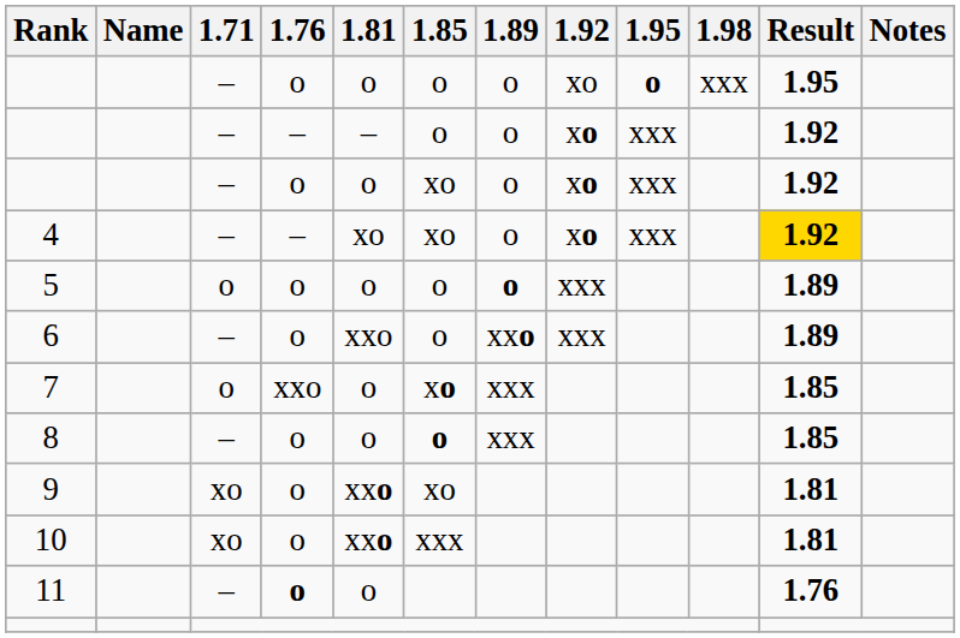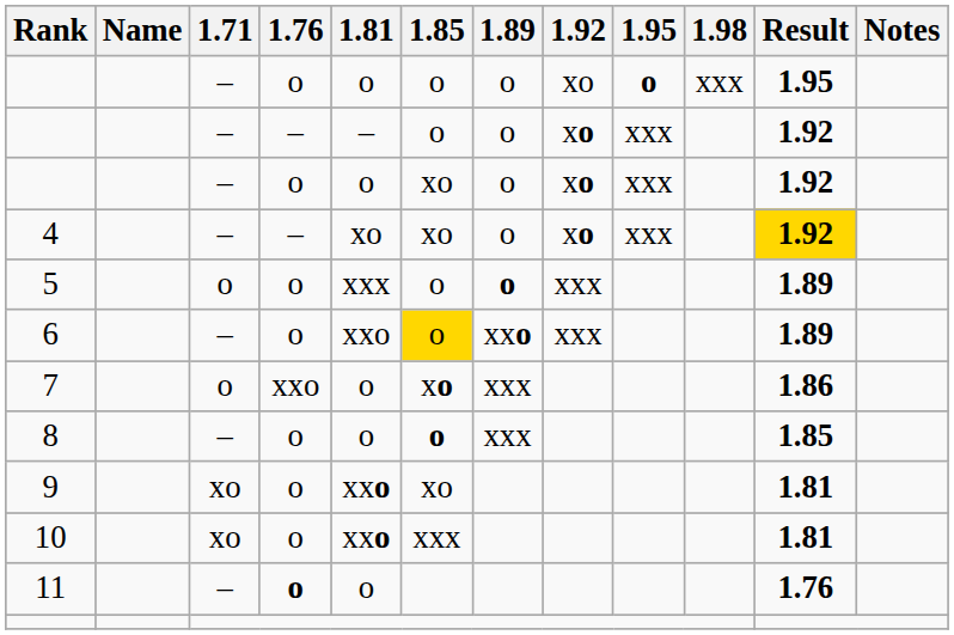5 | 1.81: o -> xxx
6 | 1.85: no background -> gold background
7 | Result: 1.85 -> 1.86
